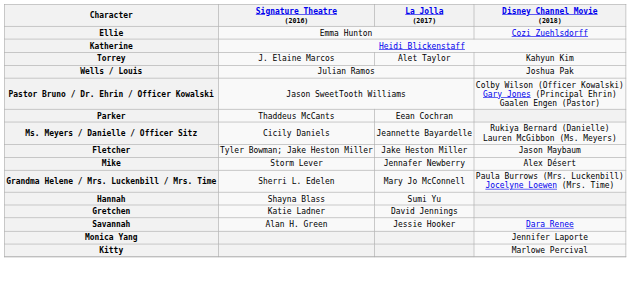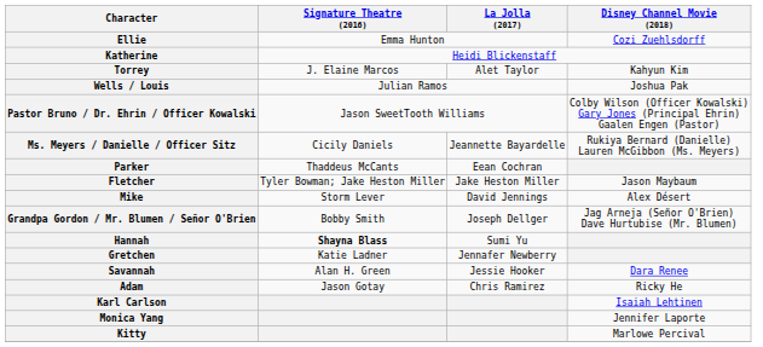rows swapped: Parker <-> Ms. Meyers / Danielle / Officer Sitz
Mike | La Jolla (2017): Jennafer Newberry -> David Jennings
+ row: Grandpa Gordon / Mr. Blumen / Señor O'Brien | Bobby Smith | Joseph Dellger | Jag Arneja (Señor O'Brien) Dave Hurtubise (Mr. Blumen)
- row: Grandma Helene / Mrs. Luckenbill / Mrs. Time | Sherri L. Edelen | Mary Jo McConnell | Paula Burrows (Mrs. Luckenbill) Jocelyne Loewen (Mrs. Time)
Hannah | Signature Theatre (2016): normal -> bold
Gretchen | La Jolla (2017): David Jennings -> Jennafer Newberry
+ row: Adam | Jason Gotay | Chris Ramirez | Ricky He
+ row: Karl Carlson | Isaiah Lehtinen
